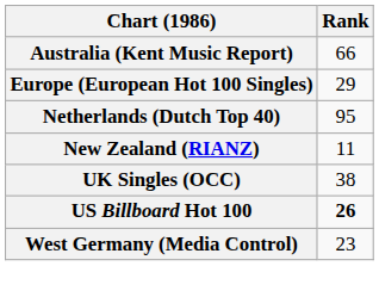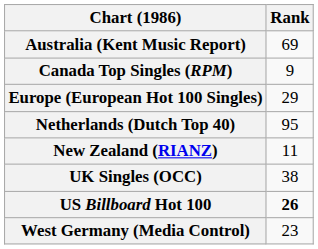Australia (Kent Music Report) | Rank: 66 -> 69
+ row: Canada Top Singles (RPM) | 9
